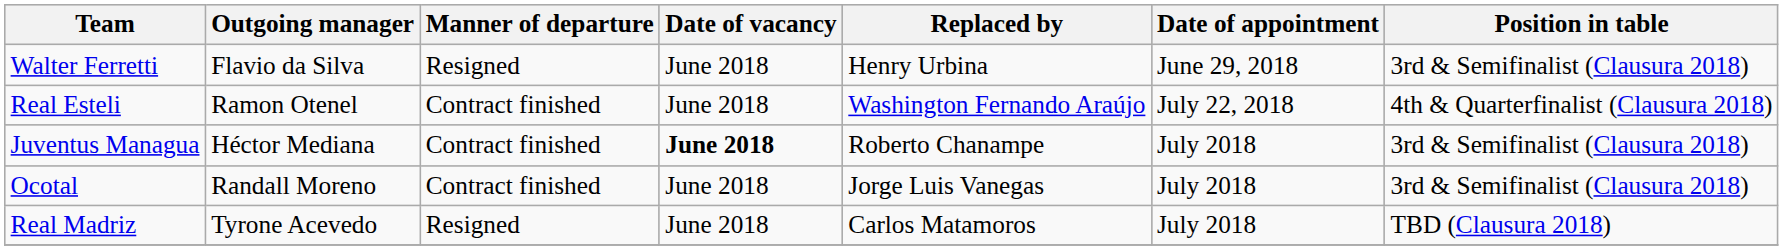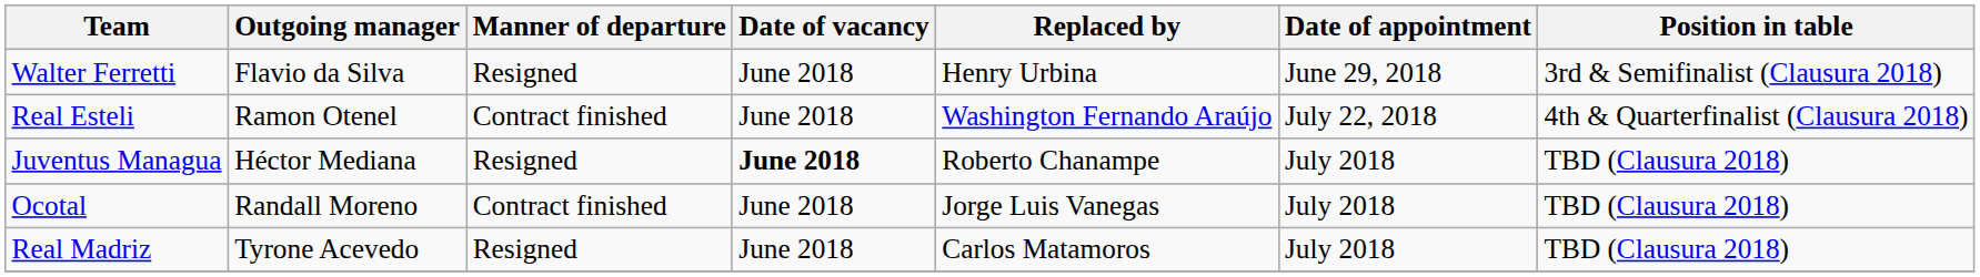Juventus Managua | Manner of departure: Contract finished -> Resigned
Juventus Managua | Position in table: 3rd & Semifinalist (Clausura 2018) -> TBD (Clausura 2018)
Ocotal | Position in table: 3rd & Semifinalist (Clausura 2018) -> TBD (Clausura 2018)
